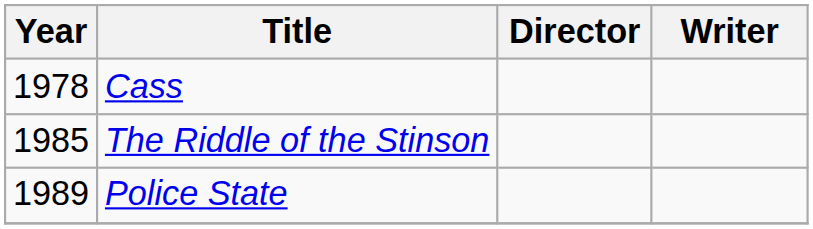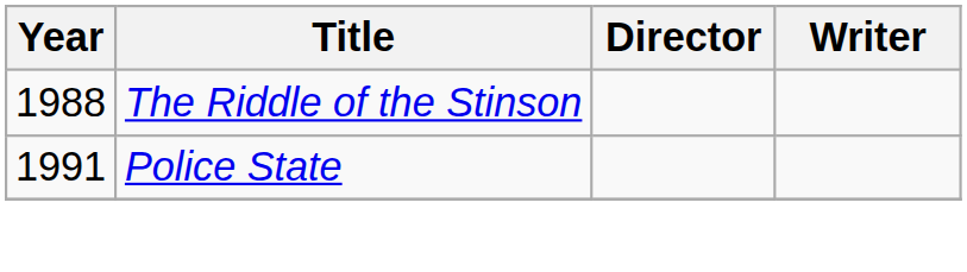- row: 1978 | Cass
The Riddle of the Stinson | Year: 1985 -> 1988
Police State | Year: 1989 -> 1991
